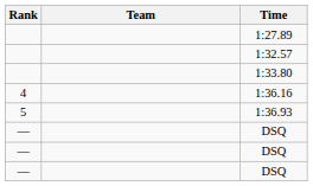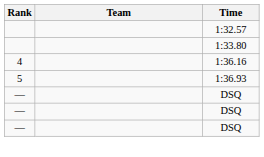- row: 1:27.89
